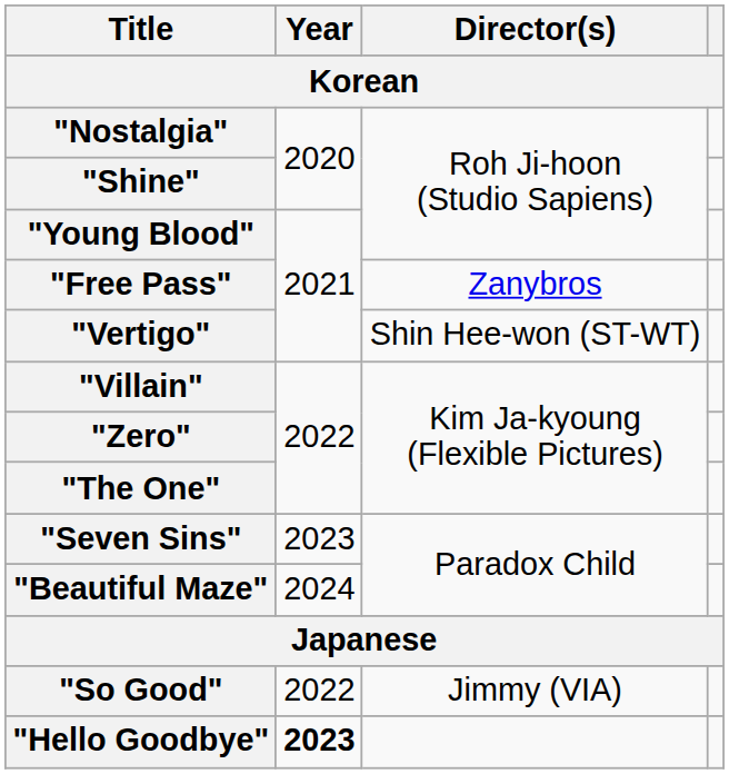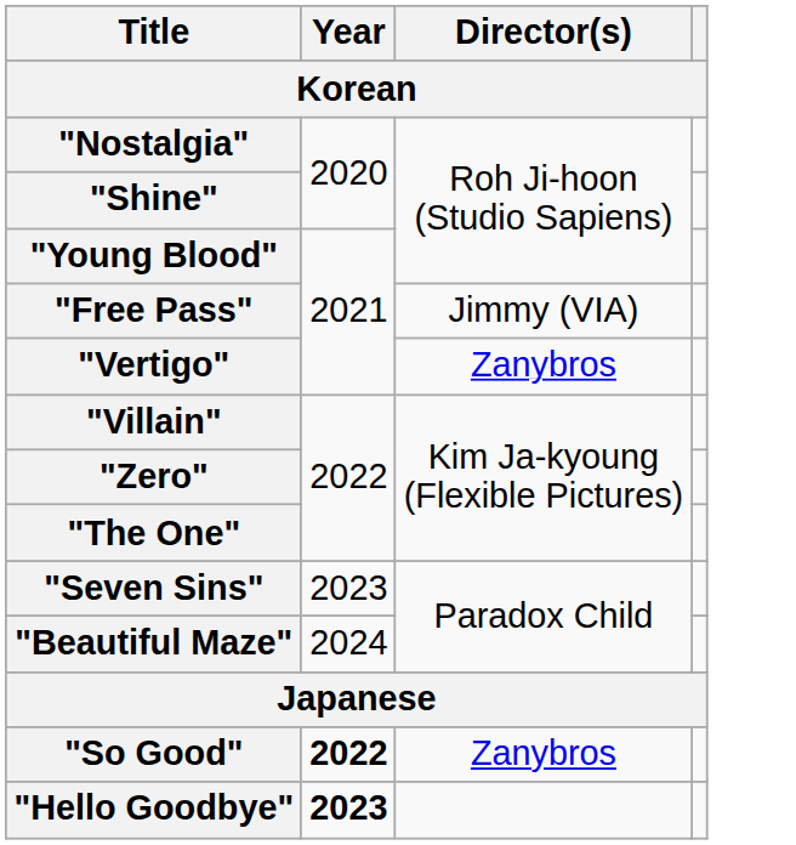"Free Pass" | Director(s): Zanybros -> Jimmy (VIA)
"Vertigo" | Director(s): Shin Hee-won (ST-WT) -> Zanybros
"So Good" | Year: normal -> bold
"So Good" | Director(s): Jimmy (VIA) -> Zanybros
